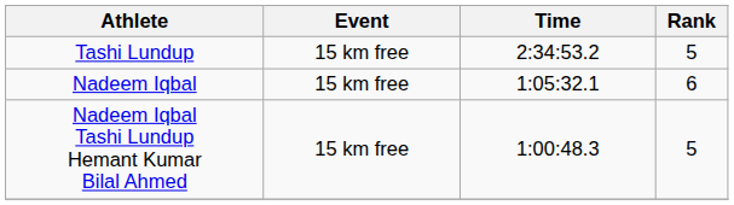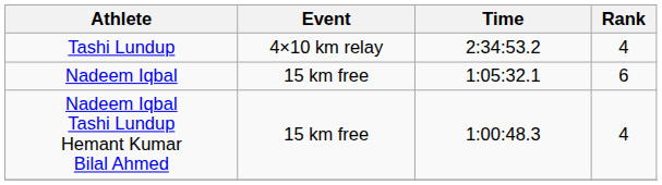Tashi Lundup | Event: 15 km free -> 4×10 km relay
Tashi Lundup | Rank: 5 -> 4
Nadeem Iqbal Tashi Lundup Hemant Kumar Bilal Ahmed | Rank: 5 -> 4
